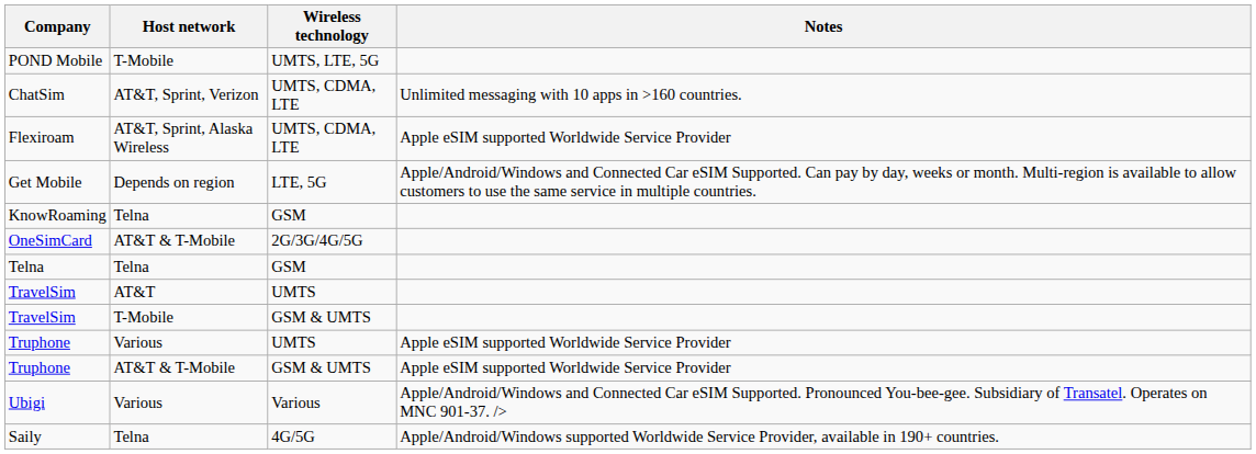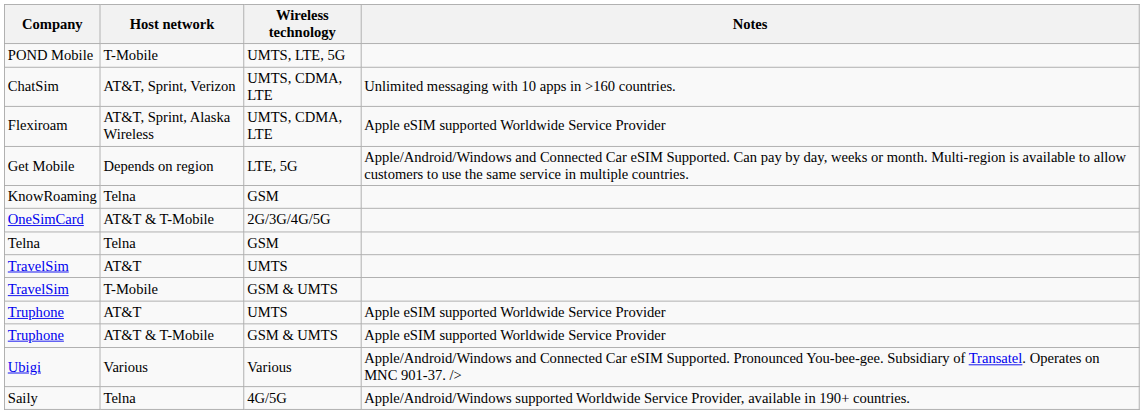Truphone / UMTS | Host network: Various -> AT&T
